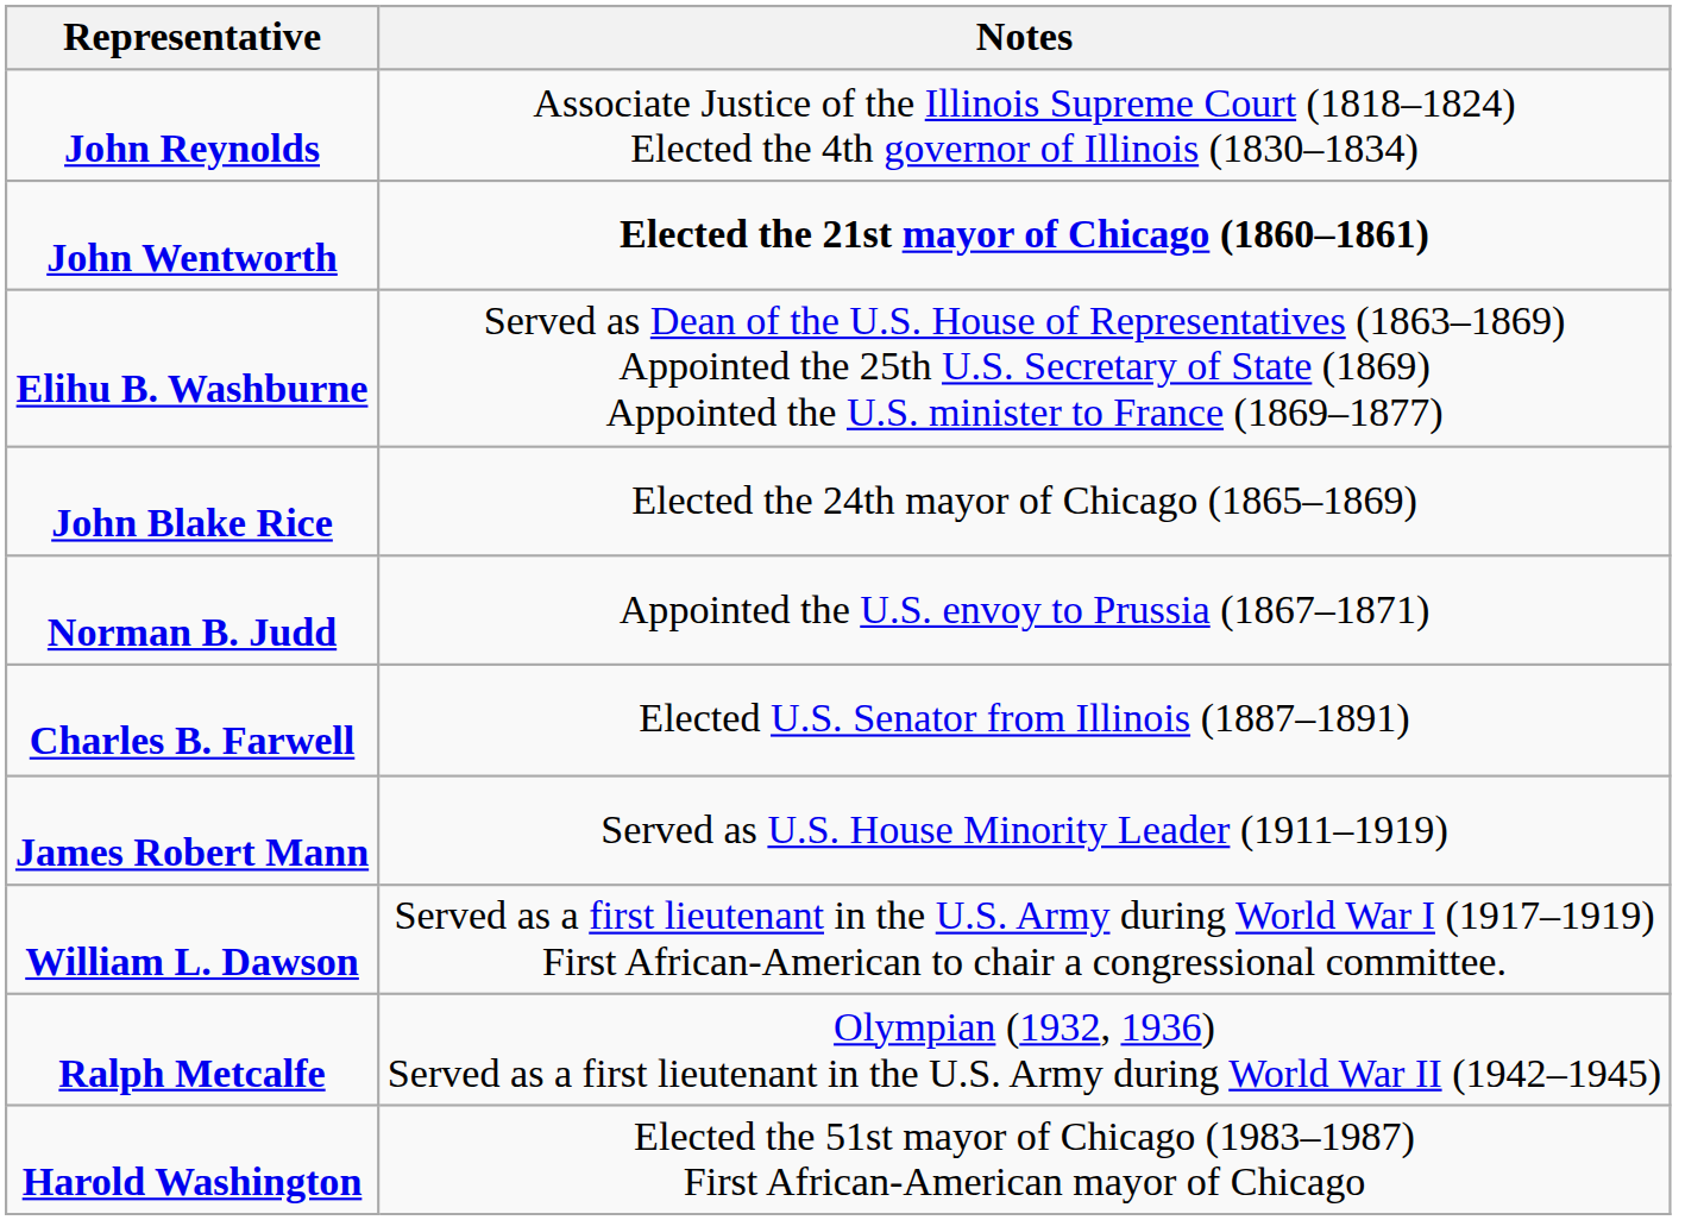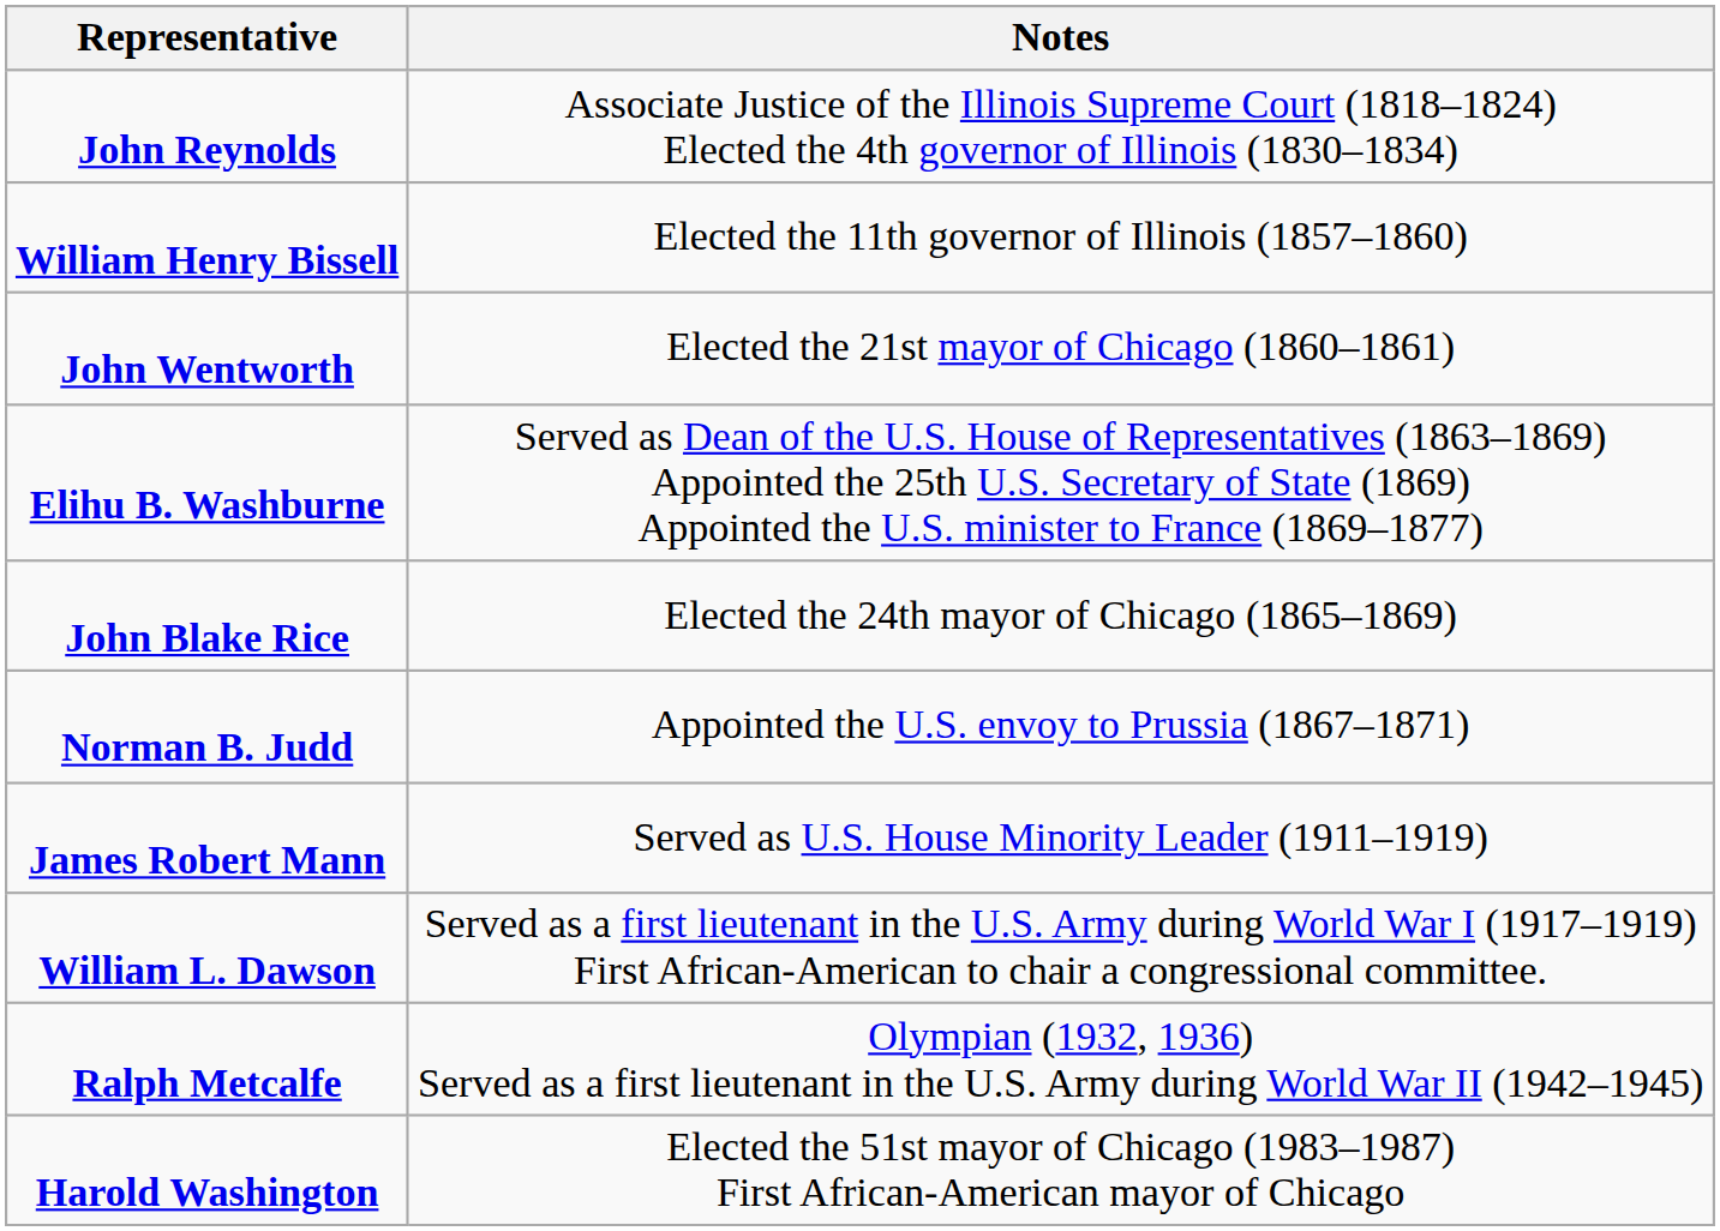+ row: William Henry Bissell | Elected the 11th governor of Illinois (1857–1860)
John Wentworth | Notes: bold -> normal
- row: Charles B. Farwell | Elected U.S. Senator from Illinois (1887–1891)
